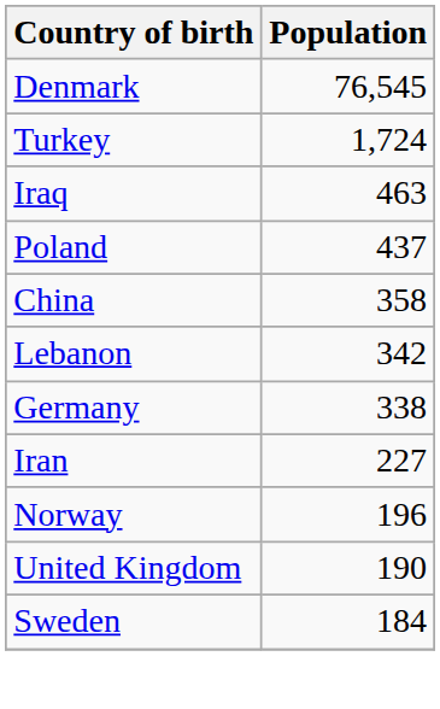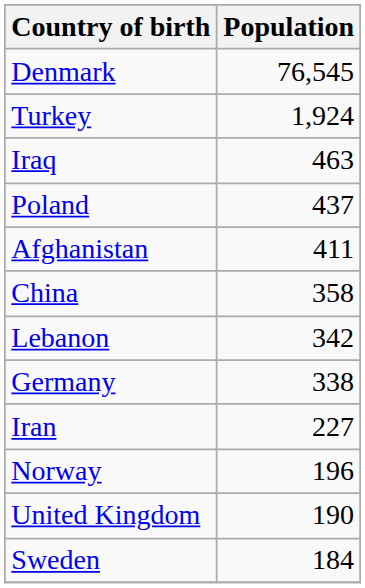Turkey | Population: 1,724 -> 1,924
+ row: Afghanistan | 411
